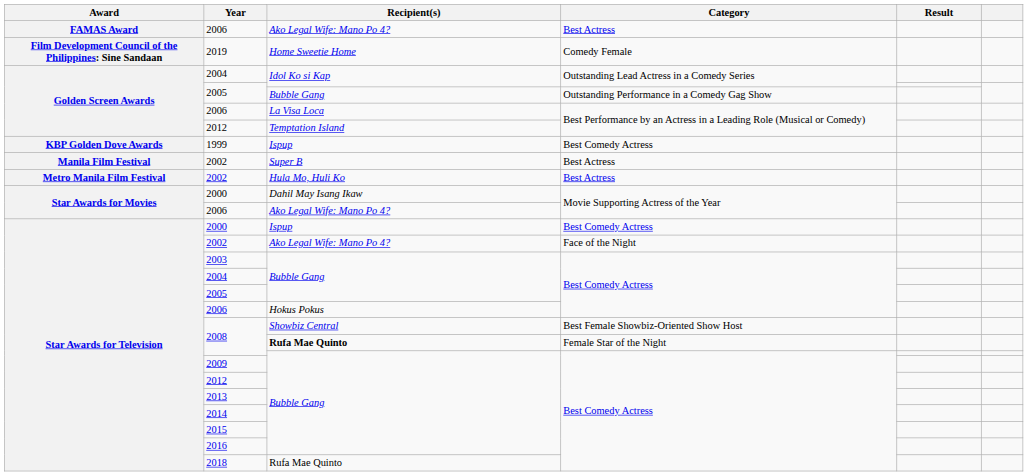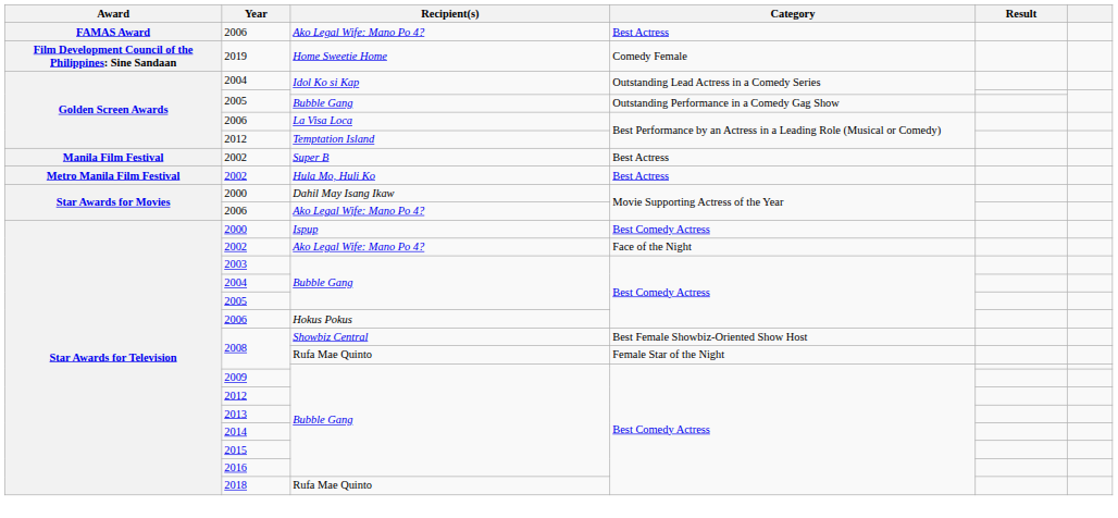- row: KBP Golden Dove Awards | 1999 | Ispup | Best Comedy Actress
2008 / Female Star of the Night | Recipient(s): bold -> normal
